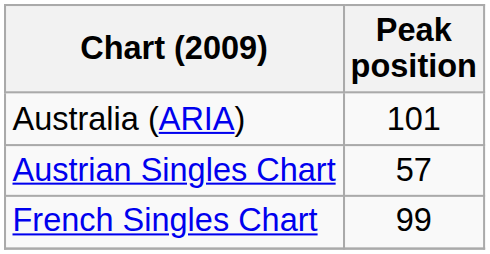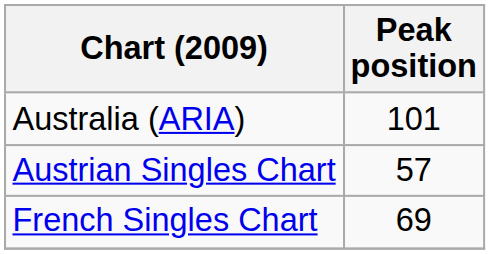French Singles Chart | Peak position: 99 -> 69
